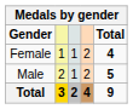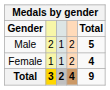rows swapped: Male <-> Female
